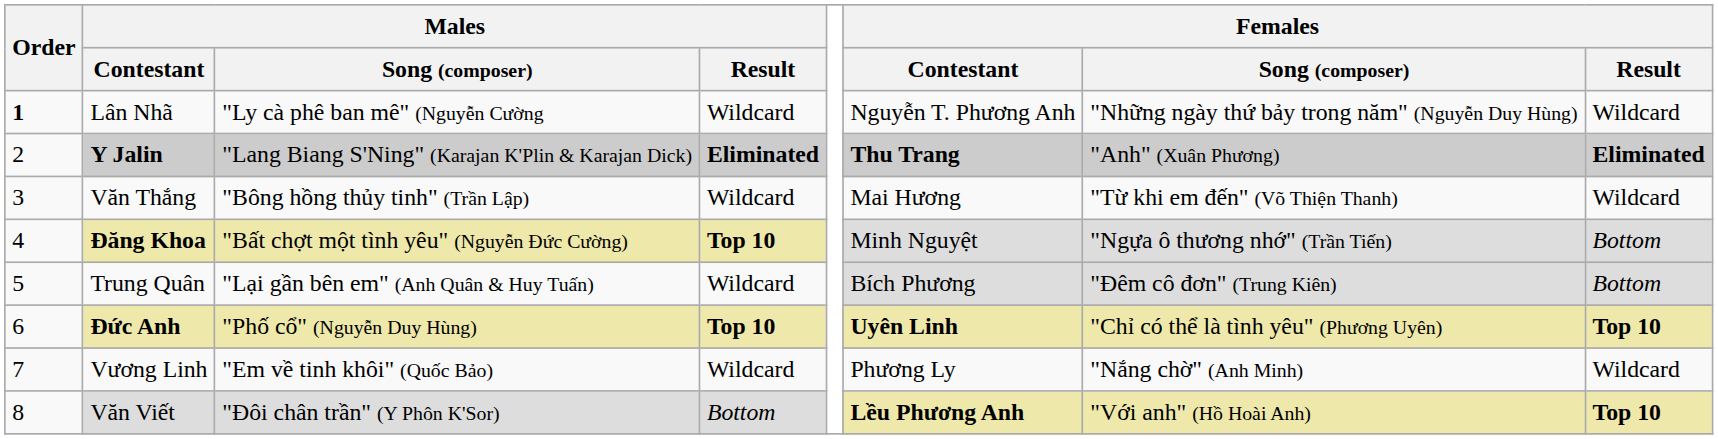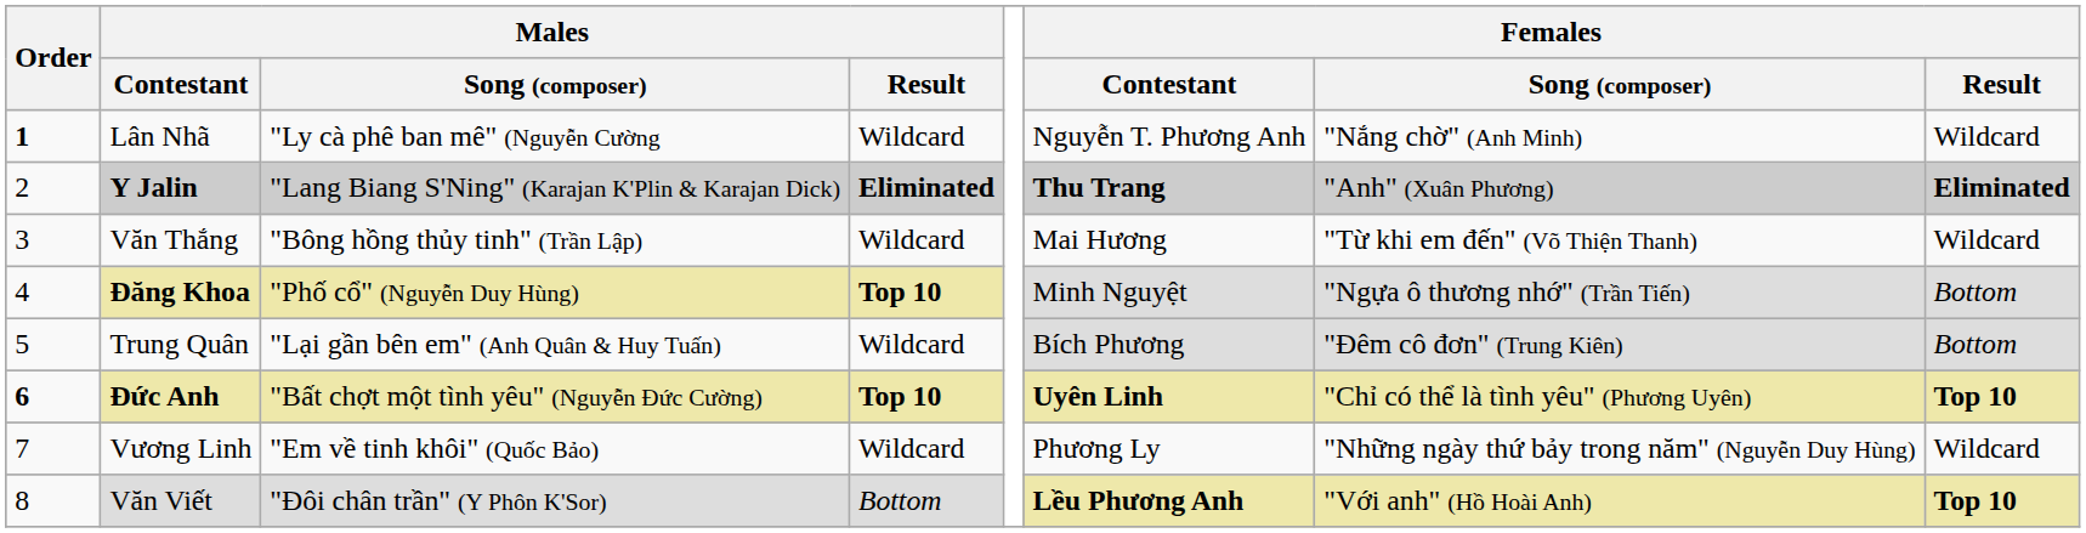Lân Nhã | Females / Song (composer): "Những ngày thứ bảy trong năm" (Nguyễn Duy Hùng) -> "Nắng chờ" (Anh Minh)
Đăng Khoa | Males / Song (composer): "Bất chợt một tình yêu" (Nguyễn Đức Cường) -> "Phố cổ" (Nguyễn Duy Hùng)
Đức Anh | Order: normal -> bold
Đức Anh | Males / Song (composer): "Phố cổ" (Nguyễn Duy Hùng) -> "Bất chợt một tình yêu" (Nguyễn Đức Cường)
Vương Linh | Females / Song (composer): "Nắng chờ" (Anh Minh) -> "Những ngày thứ bảy trong năm" (Nguyễn Duy Hùng)
